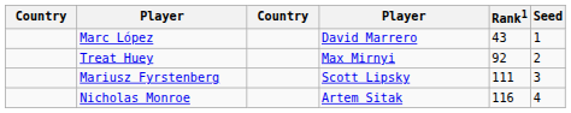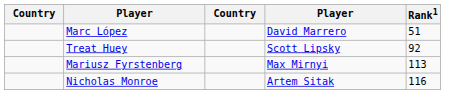- column: Seed | 1 | 2 | 3 | 4
Marc López | Rank1: 43 -> 51
Treat Huey | column 4: Max Mirnyi -> Scott Lipsky
Mariusz Fyrstenberg | column 4: Scott Lipsky -> Max Mirnyi
Mariusz Fyrstenberg | Rank1: 111 -> 113
